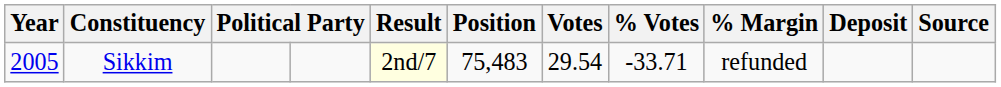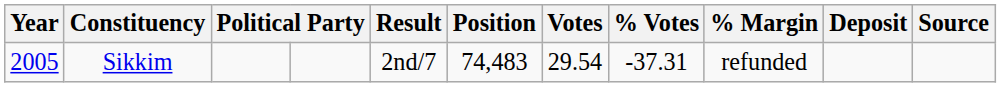Sikkim | Result: lightyellow background -> no background
Sikkim | Position: 75,483 -> 74,483
Sikkim | % Votes: -33.71 -> -37.31
